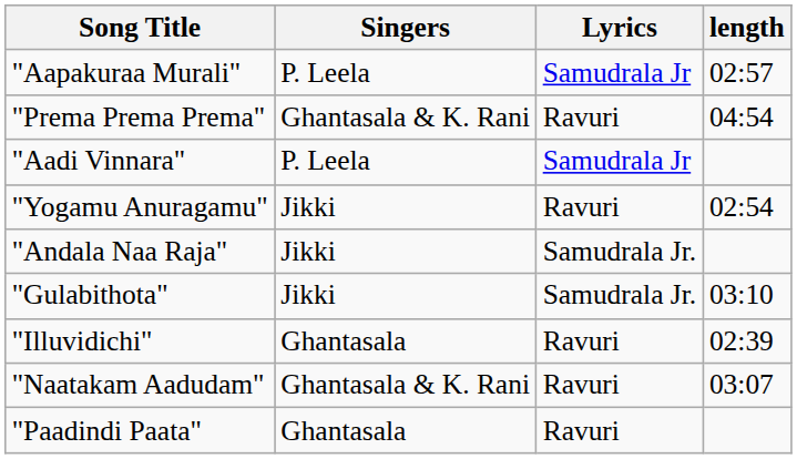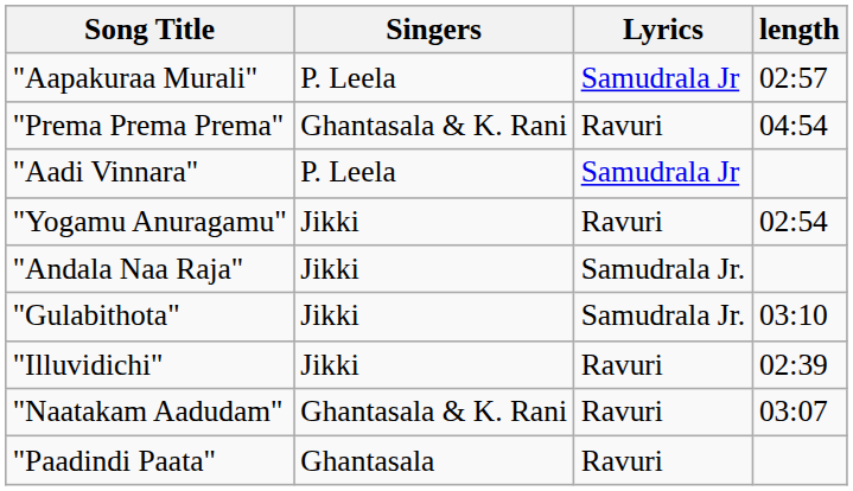"Illuvidichi" | Singers: Ghantasala -> Jikki
